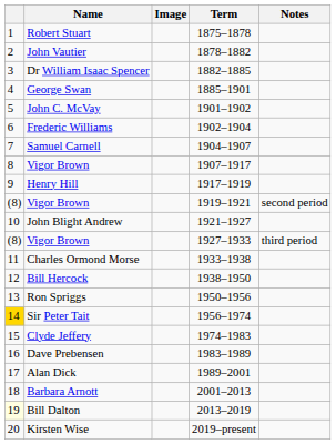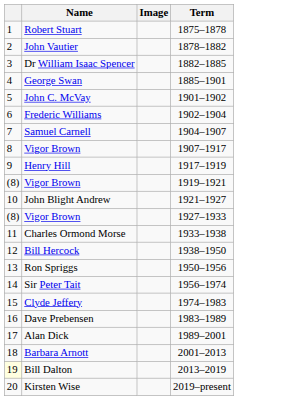- column: Notes | second period | third period
Sir Peter Tait | column 1: gold background -> no background
